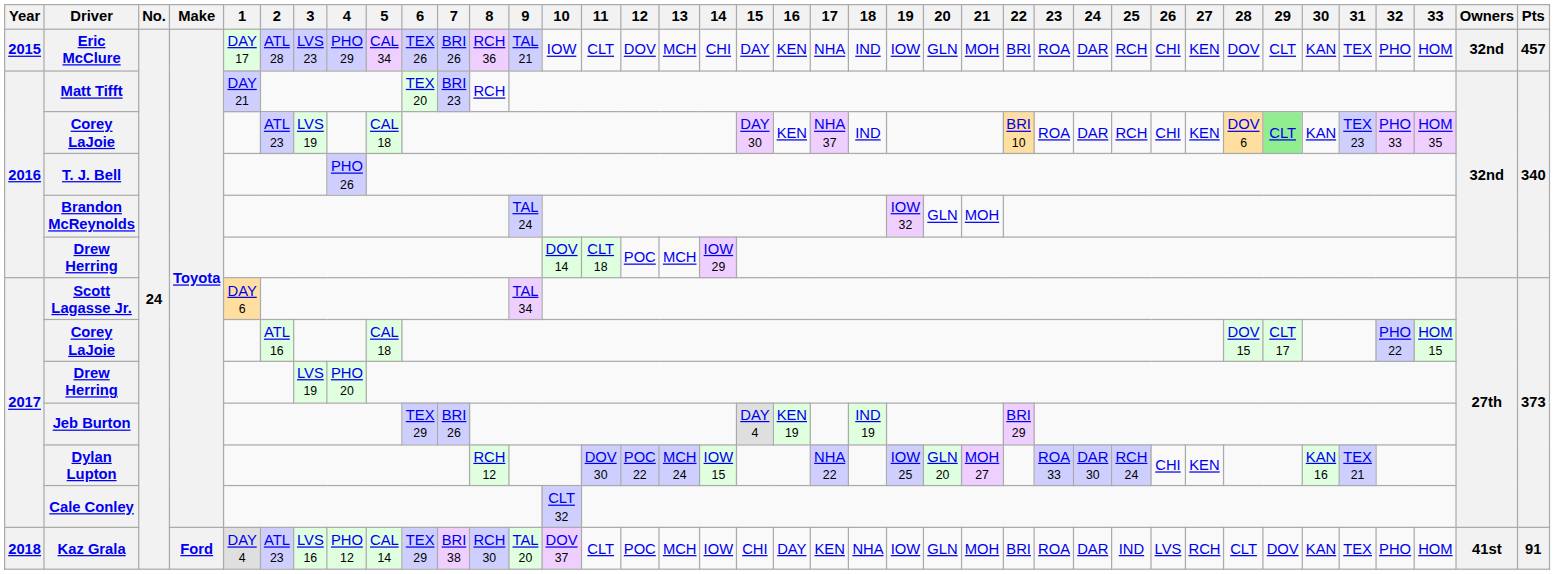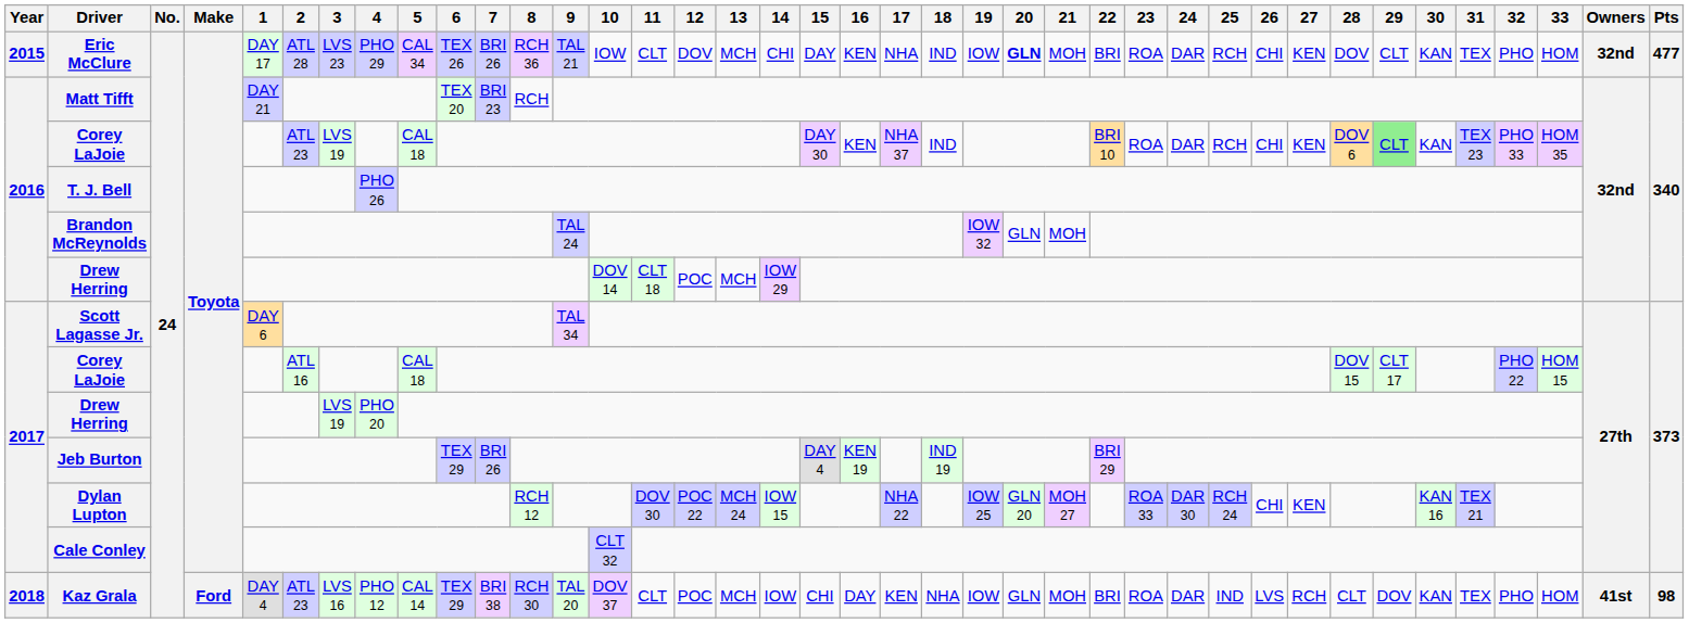Eric McClure | 20: normal -> bold
Eric McClure | Pts: 457 -> 477
Kaz Grala | Pts: 91 -> 98
